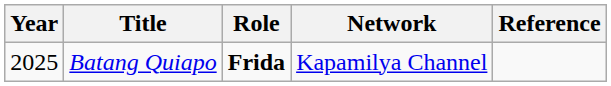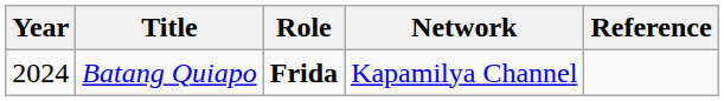Batang Quiapo | Year: 2025 -> 2024
